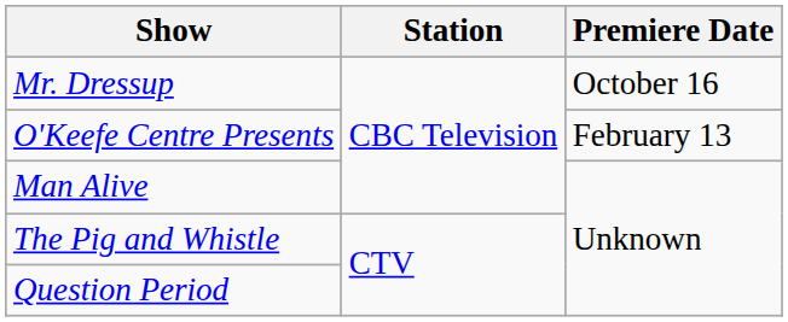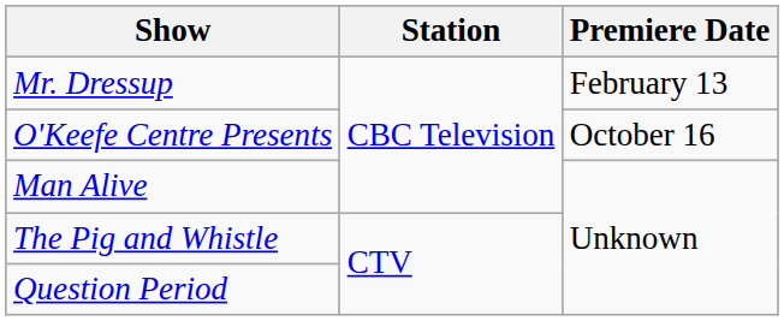Mr. Dressup | Premiere Date: October 16 -> February 13
O'Keefe Centre Presents | Premiere Date: February 13 -> October 16
